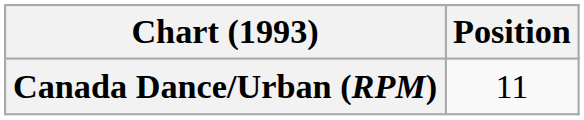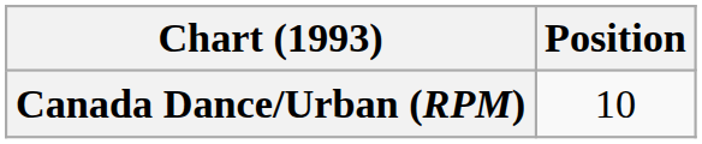Canada Dance/Urban (RPM) | Position: 11 -> 10
